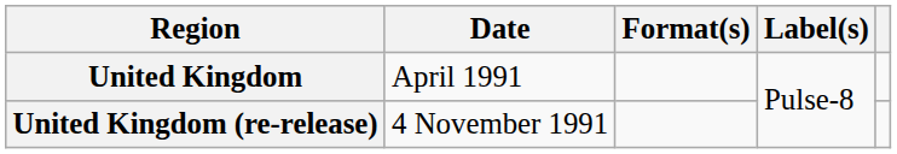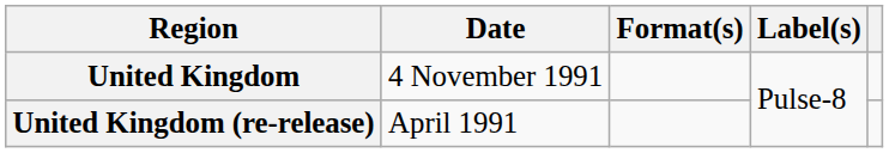United Kingdom | Date: April 1991 -> 4 November 1991
United Kingdom (re-release) | Date: 4 November 1991 -> April 1991
